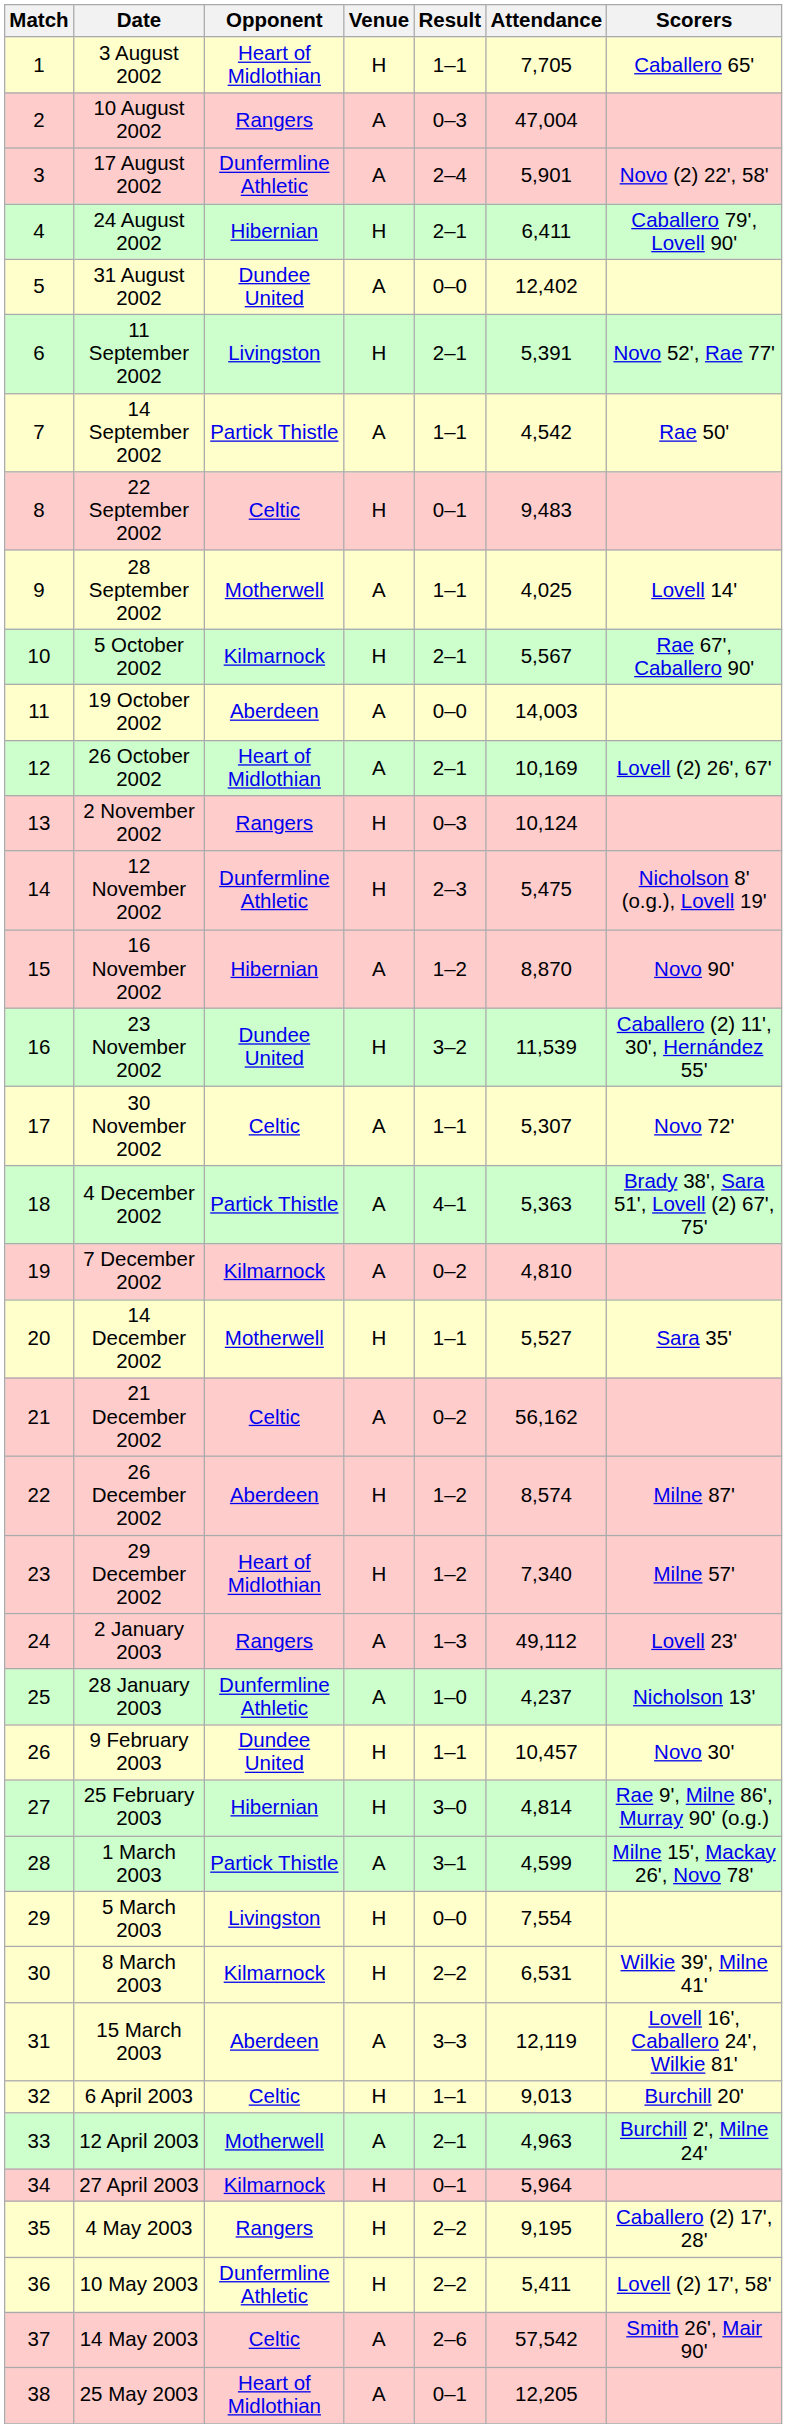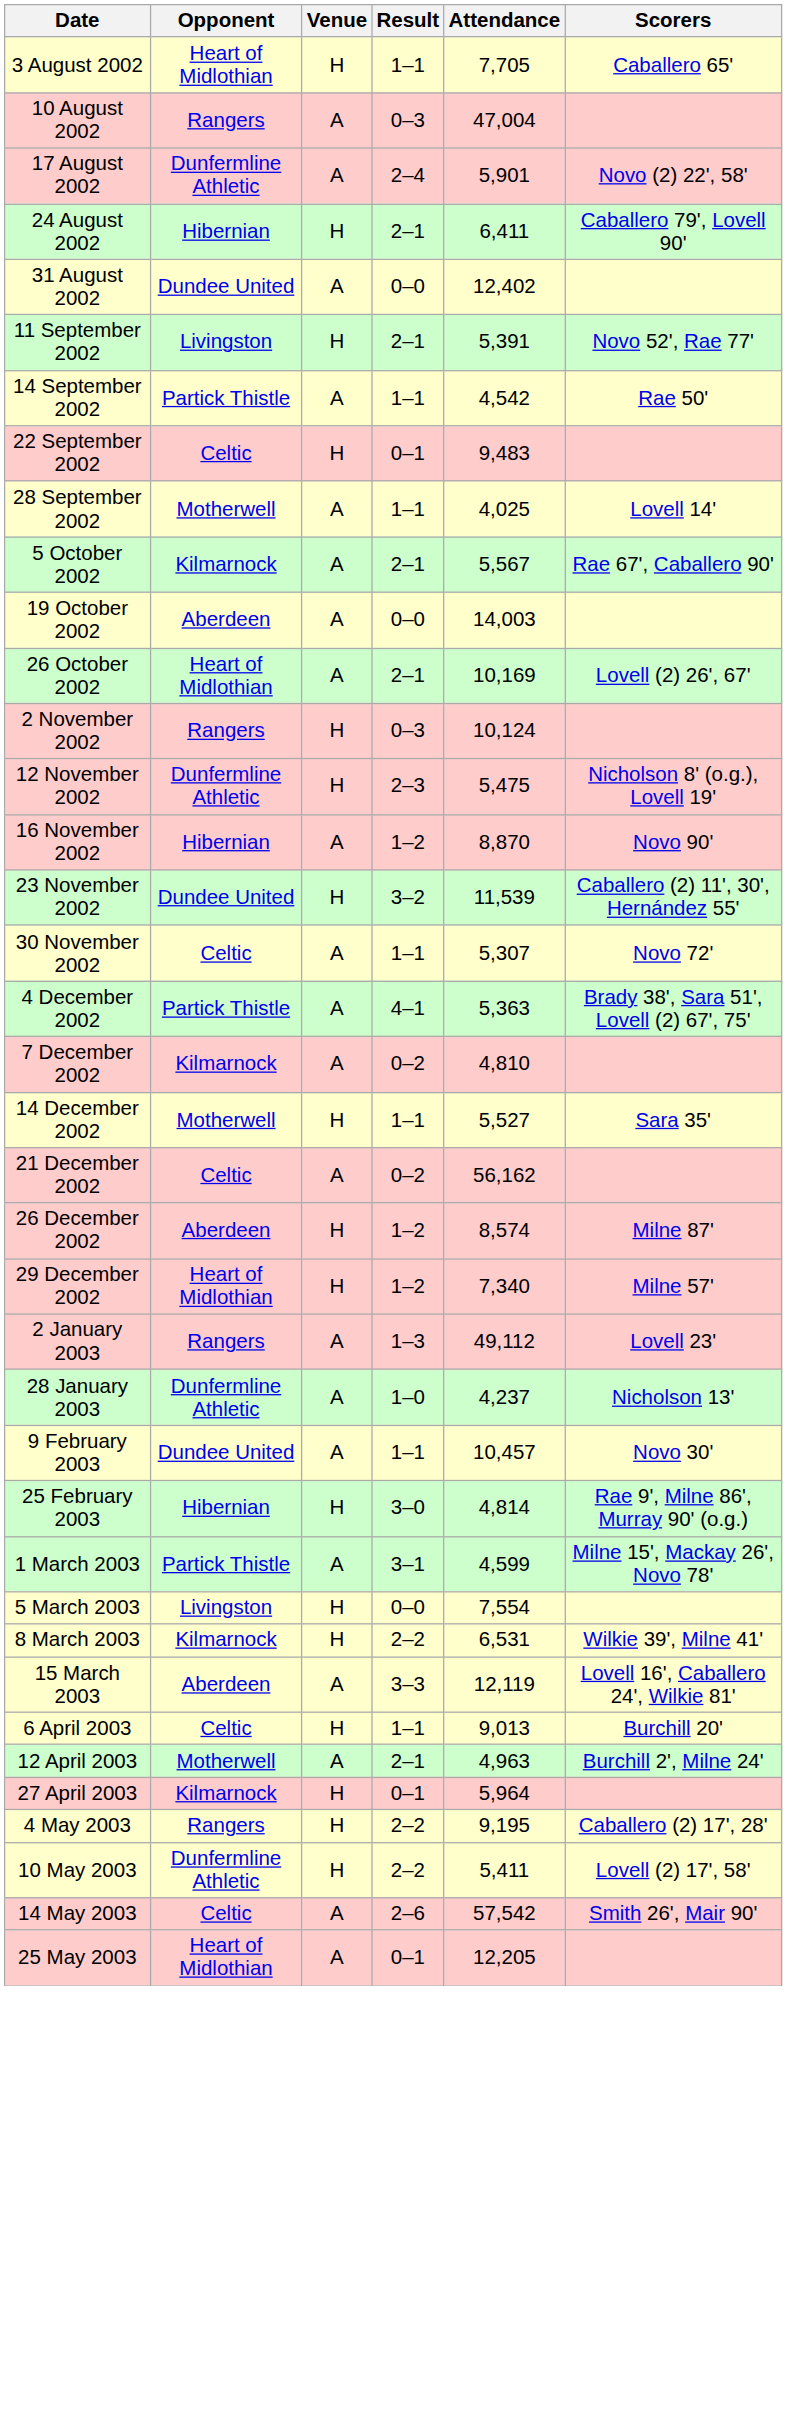- column: Match | 1 | 2 | 3 | 4 | 5 | 6 | 7 | 8 | 9 | 10 | 11 | 12 | 13 | 14 | 15 | 16 | 17 | 18 | 19 | 20 | 21 | 22 | 23 | 24 | 25 | 26 | 27 | 28 | 29 | 30 | 31 | 32 | 33 | 34 | 35 | 36 | 37 | 38
5 October 2002 | Venue: H -> A
9 February 2003 | Venue: H -> A
